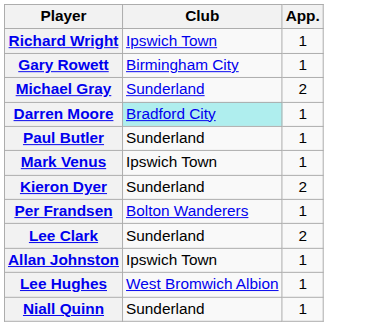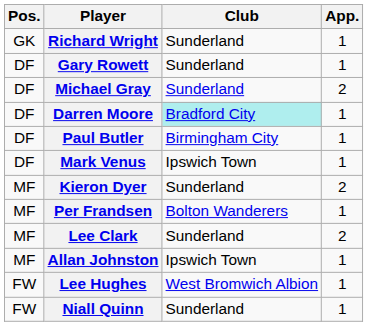+ column: Pos. | GK | DF | DF | DF | DF | DF | MF | MF | MF | MF | FW | FW
Richard Wright | Club: Ipswich Town -> Sunderland
Gary Rowett | Club: Birmingham City -> Sunderland
Paul Butler | Club: Sunderland -> Birmingham City
